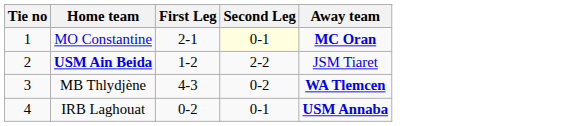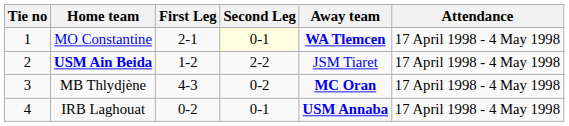+ column: Attendance | 17 April 1998 - 4 May 1998 | 17 April 1998 - 4 May 1998 | 17 April 1998 - 4 May 1998 | 17 April 1998 - 4 May 1998
MO Constantine | Away team: MC Oran -> WA Tlemcen
MB Thlydjène | Away team: WA Tlemcen -> MC Oran
